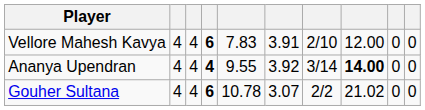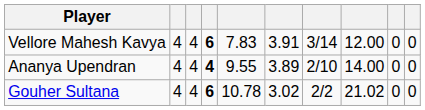Vellore Mahesh Kavya | column 7: 2/10 -> 3/14
Ananya Upendran | column 6: 3.92 -> 3.89
Ananya Upendran | column 7: 3/14 -> 2/10
Ananya Upendran | column 8: bold -> normal
Gouher Sultana | column 6: 3.07 -> 3.02
